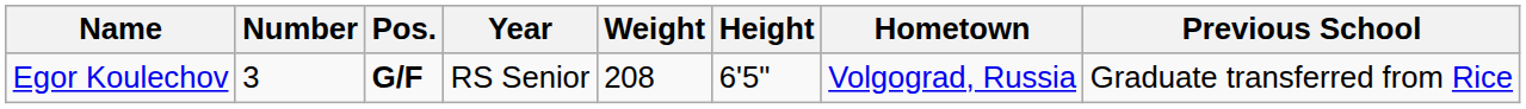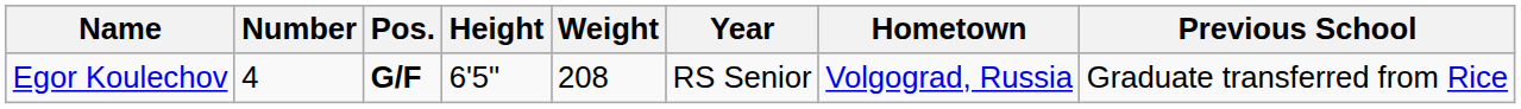columns swapped: Height <-> Year
Egor Koulechov | Number: 3 -> 4
